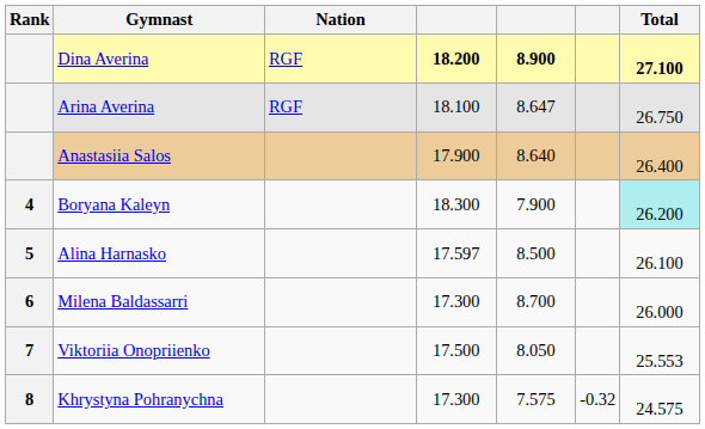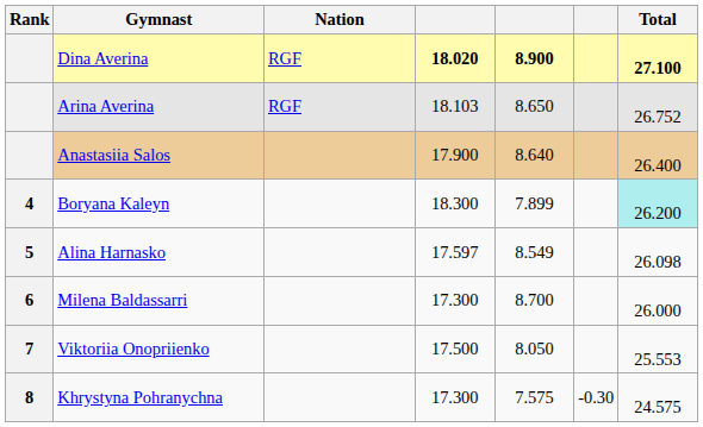Dina Averina | column 4: 18.200 -> 18.020
Arina Averina | column 4: 18.100 -> 18.103
Arina Averina | column 5: 8.647 -> 8.650
Arina Averina | Total: 26.750 -> 26.752
Boryana Kaleyn | column 5: 7.900 -> 7.899
Alina Harnasko | column 5: 8.500 -> 8.549
Alina Harnasko | Total: 26.100 -> 26.098
Khrystyna Pohranychna | column 6: -0.32 -> -0.30
